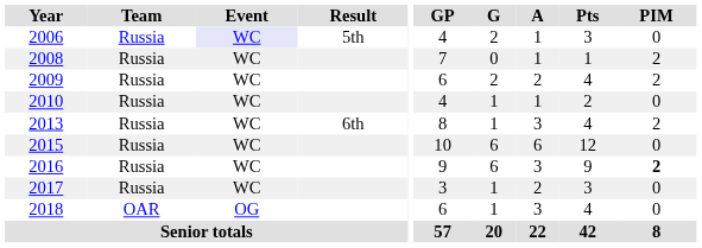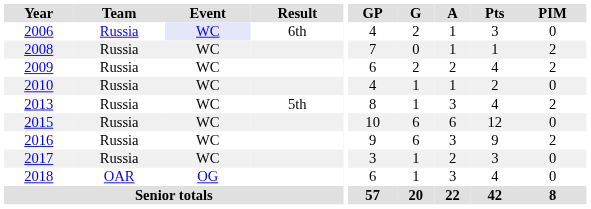2006 | Result: 5th -> 6th
2013 | Result: 6th -> 5th
2016 | PIM: bold -> normal
